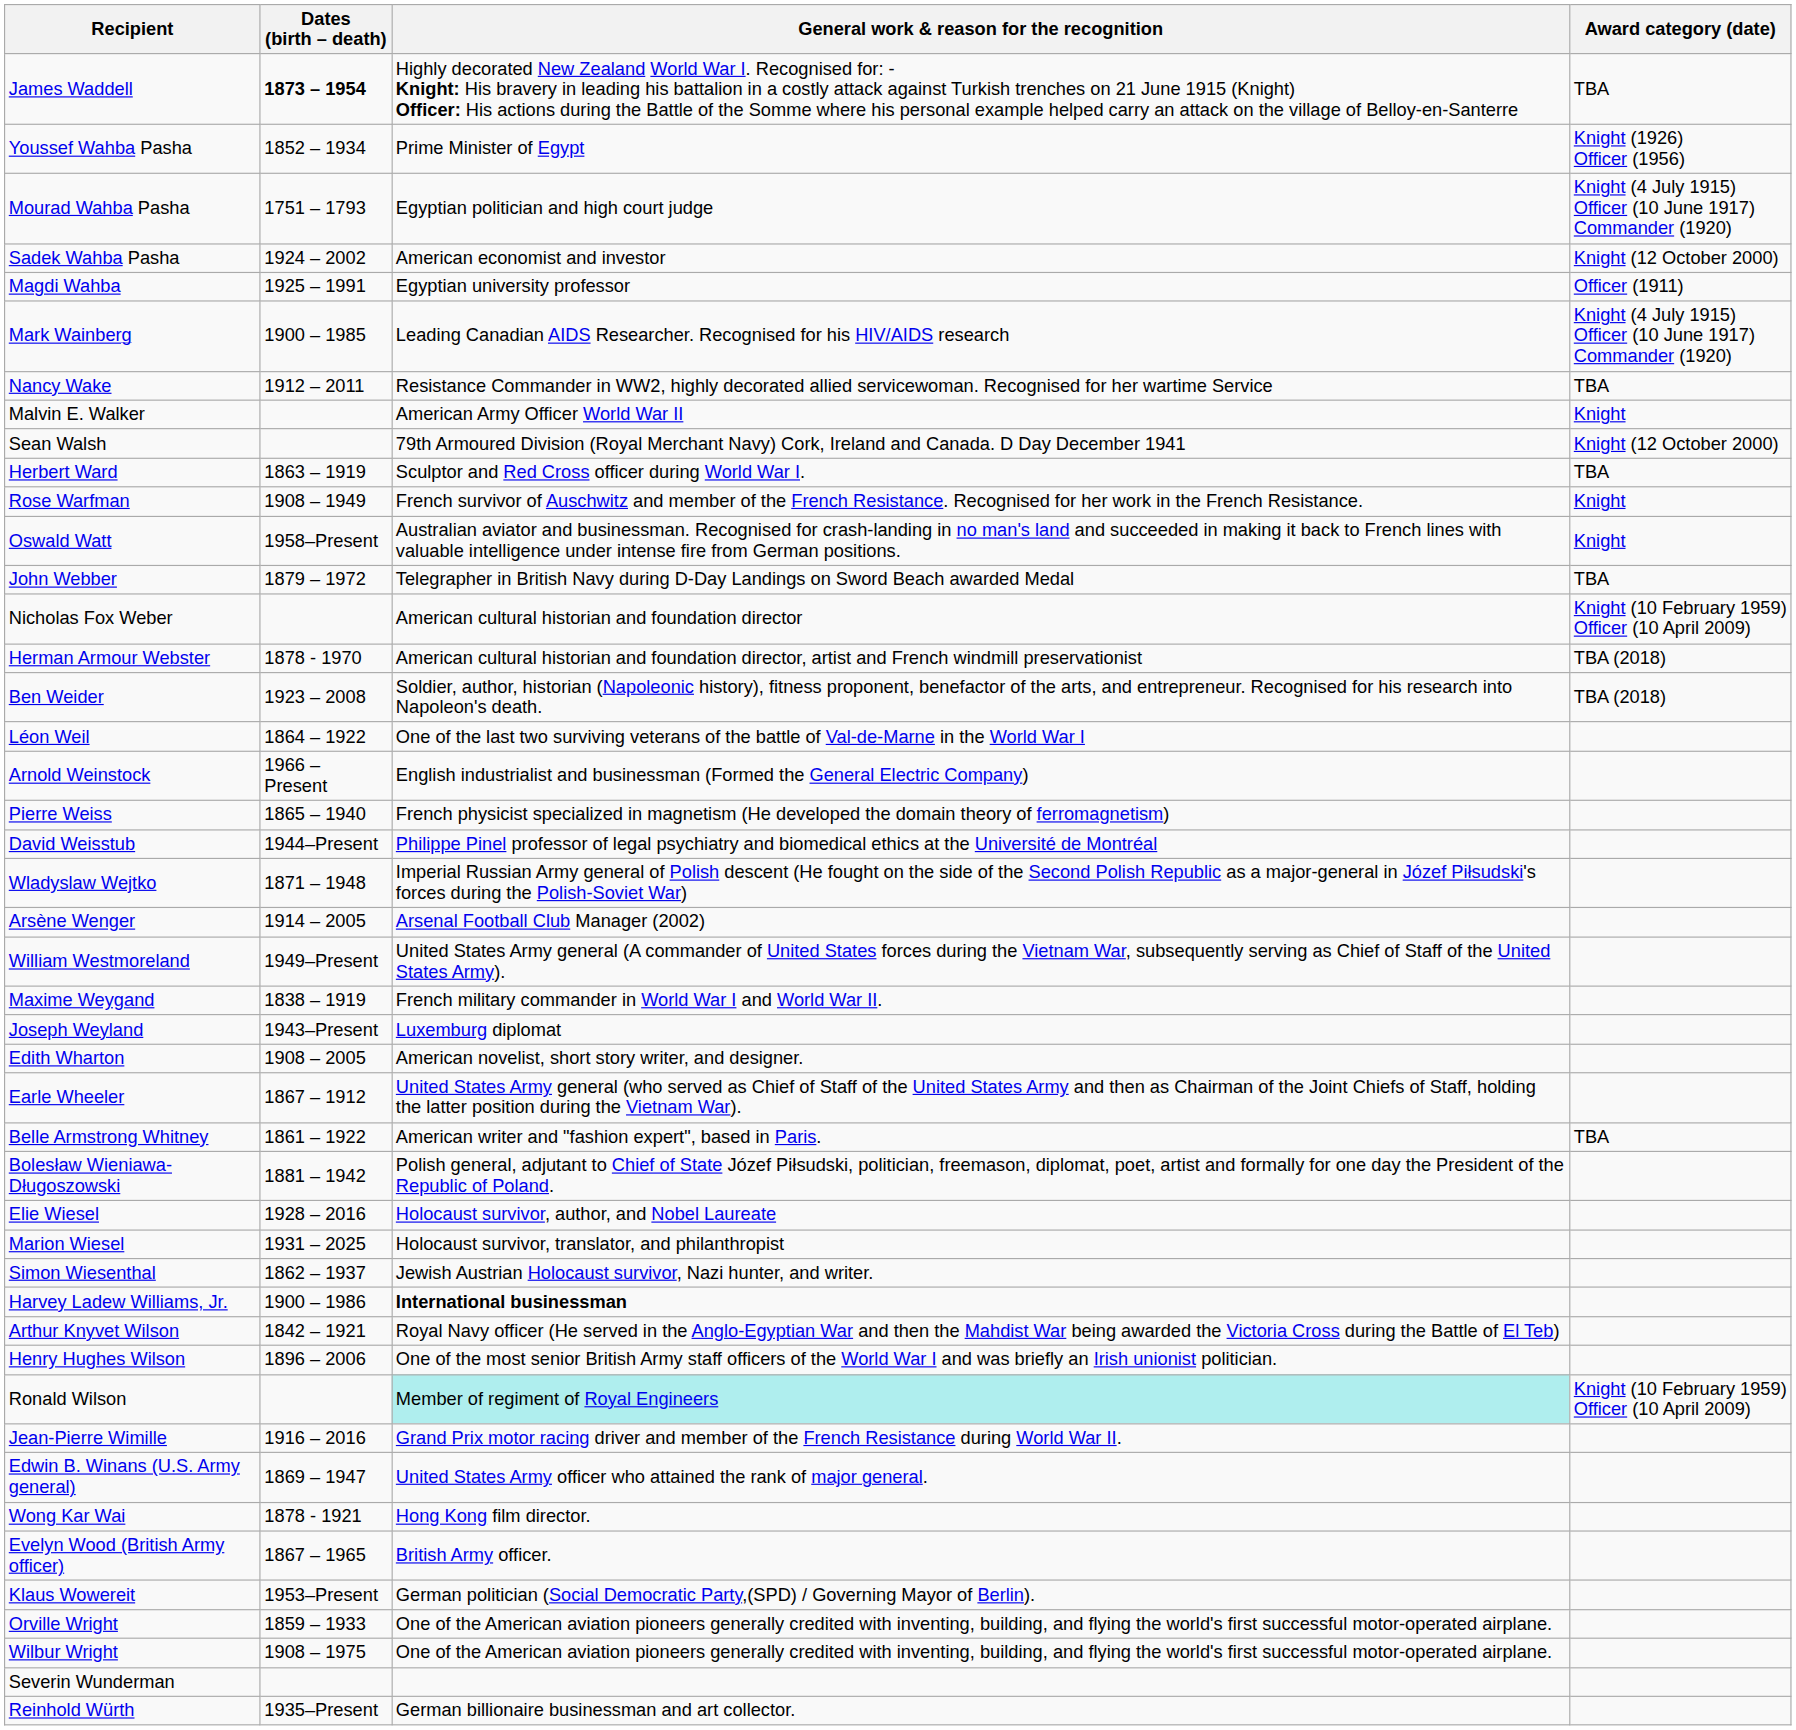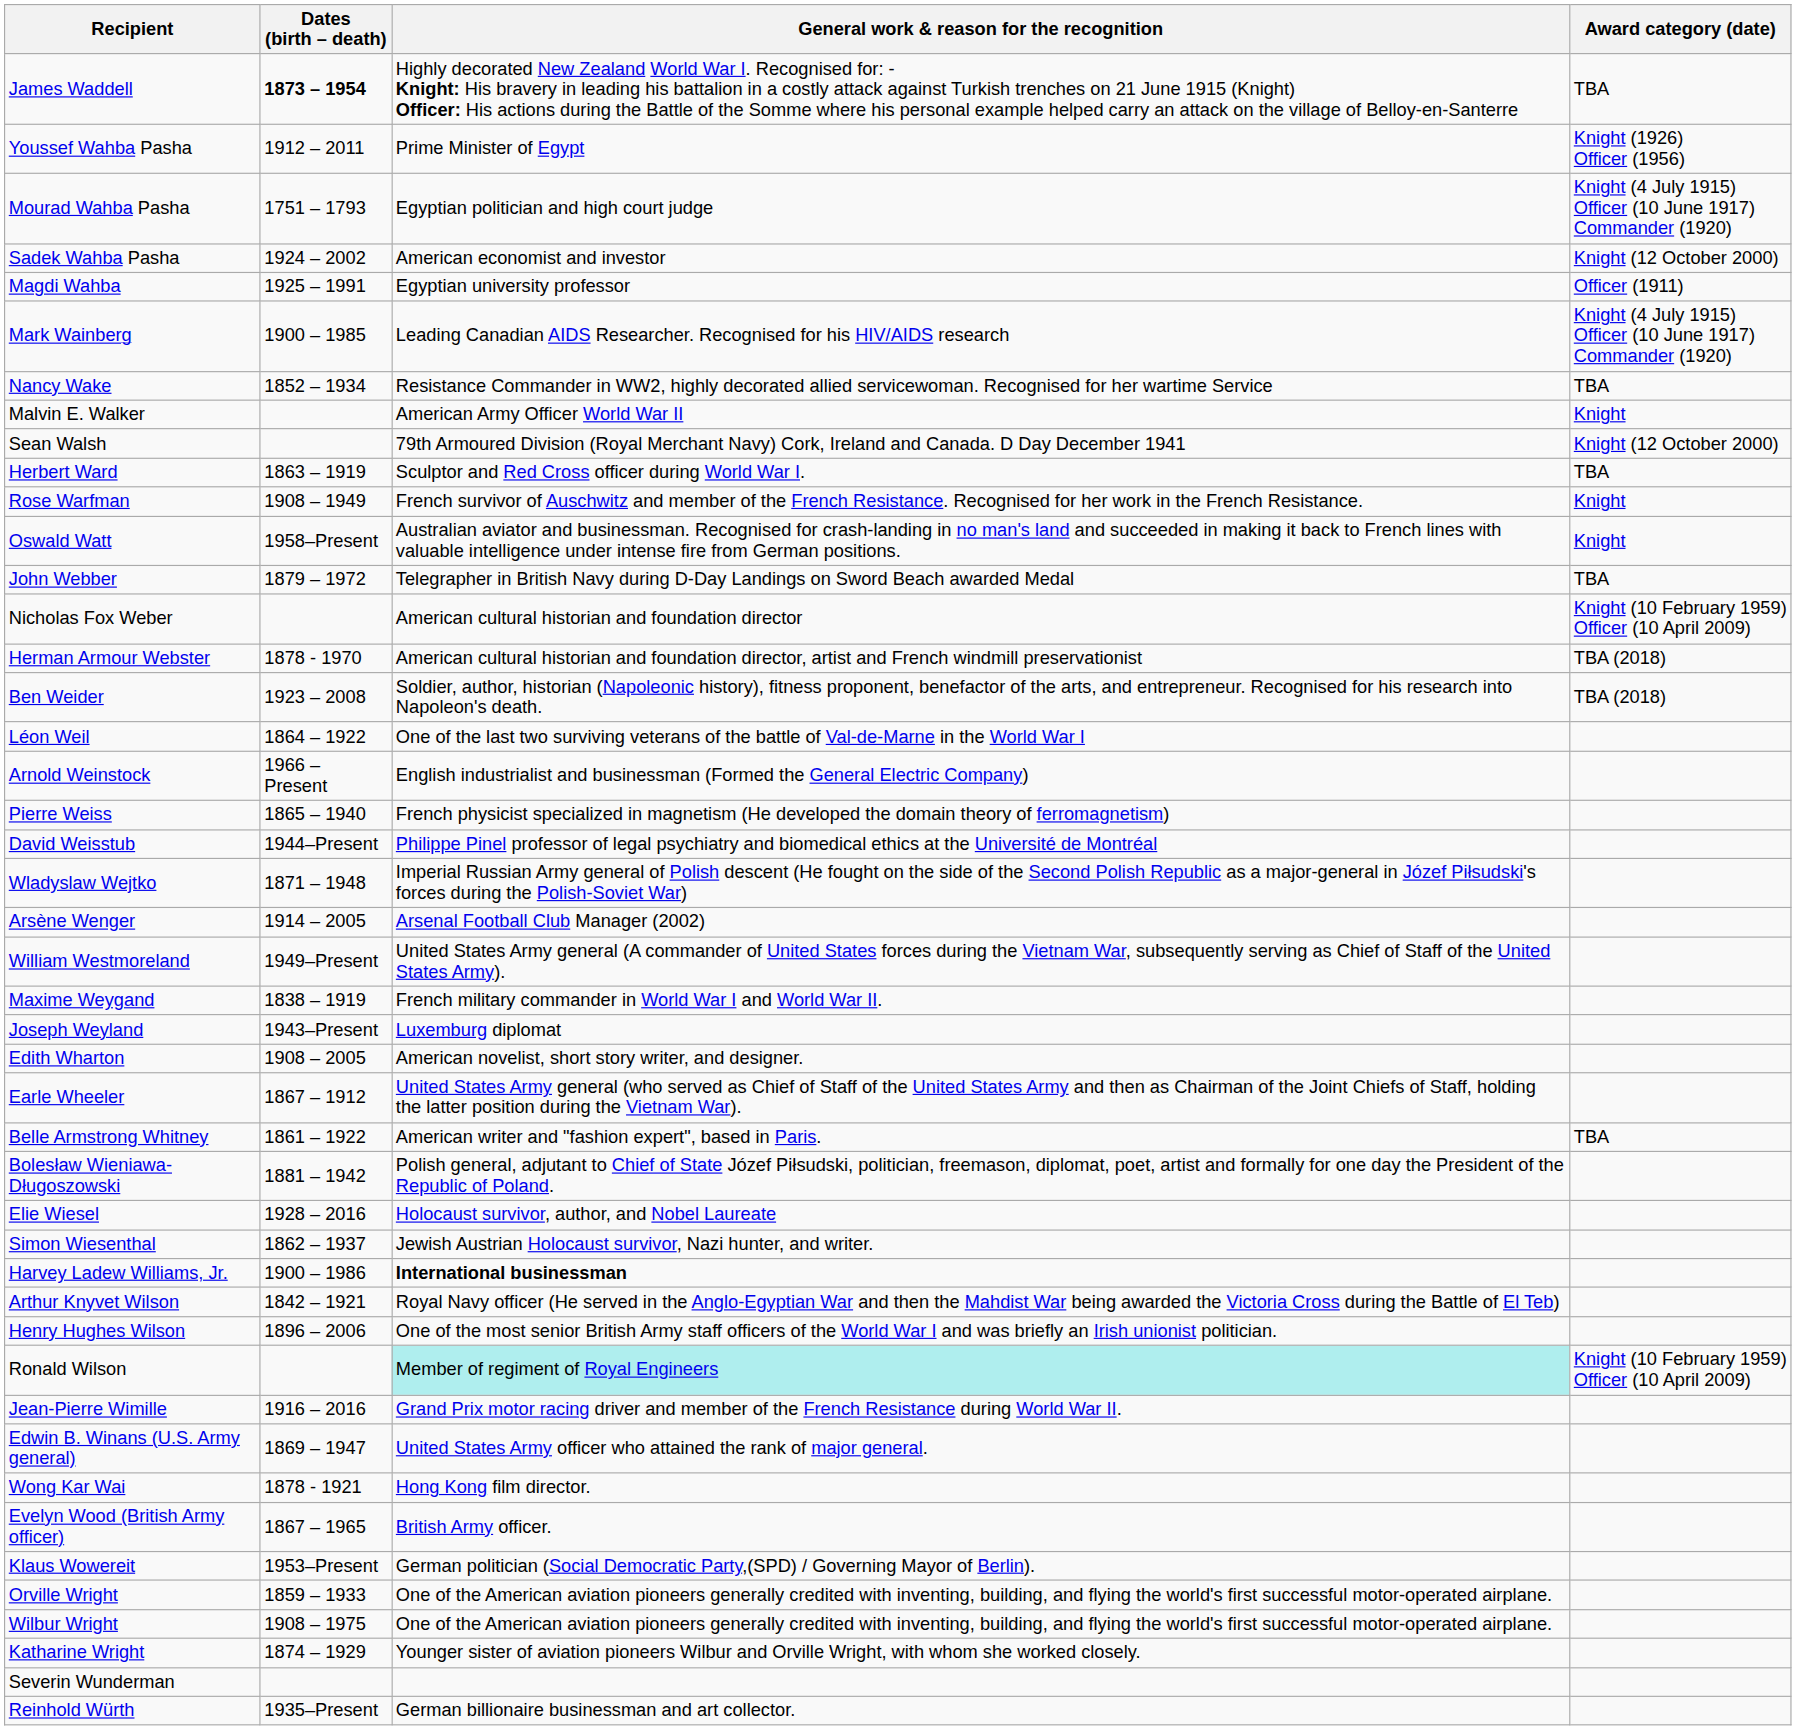Youssef Wahba Pasha | Dates (birth – death): 1852 – 1934 -> 1912 – 2011
Nancy Wake | Dates (birth – death): 1912 – 2011 -> 1852 – 1934
- row: Marion Wiesel | 1931 – 2025 | Holocaust survivor, translator, and philanthropist
+ row: Katharine Wright | 1874 – 1929 | Younger sister of aviation pioneers Wilbur and Orville Wright, with whom she worked closely.
